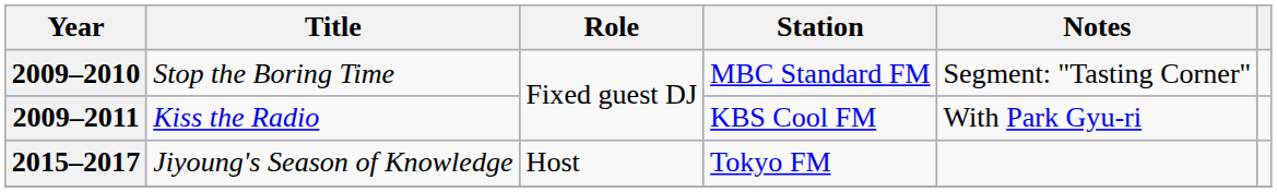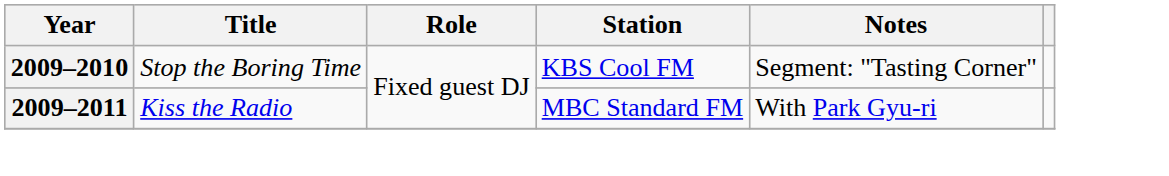2009–2010 | Station: MBC Standard FM -> KBS Cool FM
2009–2011 | Station: KBS Cool FM -> MBC Standard FM
- row: 2015–2017 | Jiyoung's Season of Knowledge | Host | Tokyo FM
